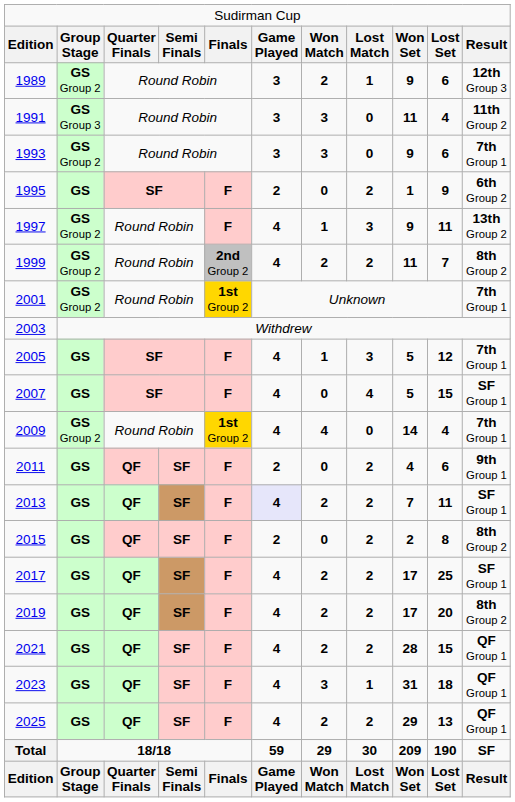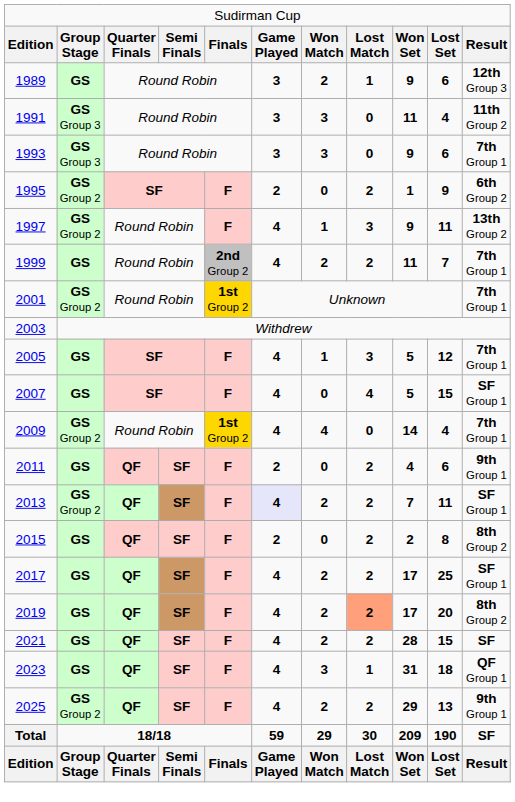1989 | column 2: GS Group 2 -> GS
1993 | column 2: GS Group 2 -> GS Group 3
1995 | column 2: GS -> GS Group 2
1999 | column 2: GS Group 2 -> GS
1999 | column 11: 8th Group 2 -> 7th Group 1
2013 | column 2: GS -> GS Group 2
2019 | column 8: no background -> lightsalmon background
2021 | column 11: QF Group 1 -> SF
2025 | column 2: GS -> GS Group 2
2025 | column 11: QF Group 1 -> 9th Group 1
